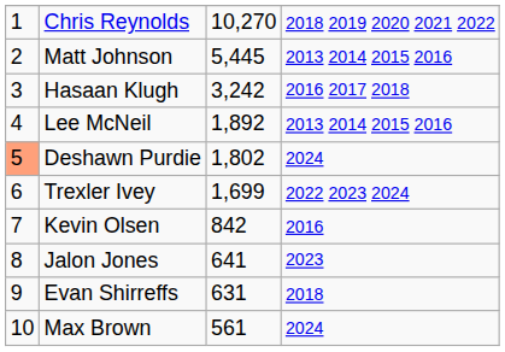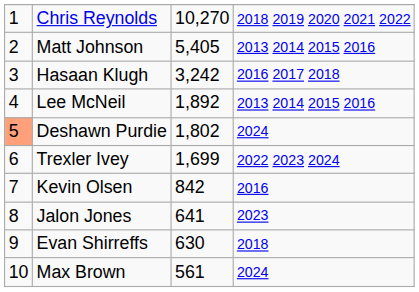Matt Johnson | column 3: 5,445 -> 5,405
Evan Shirreffs | column 3: 631 -> 630
